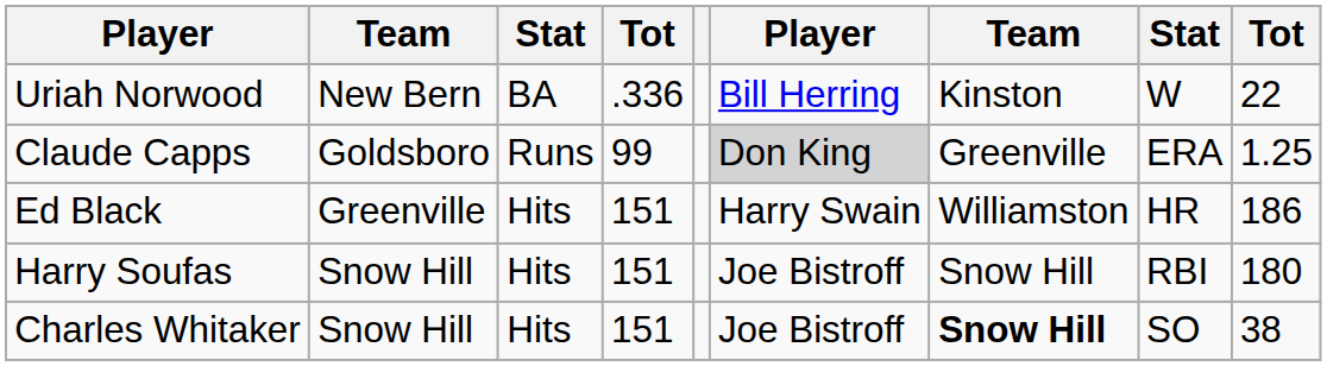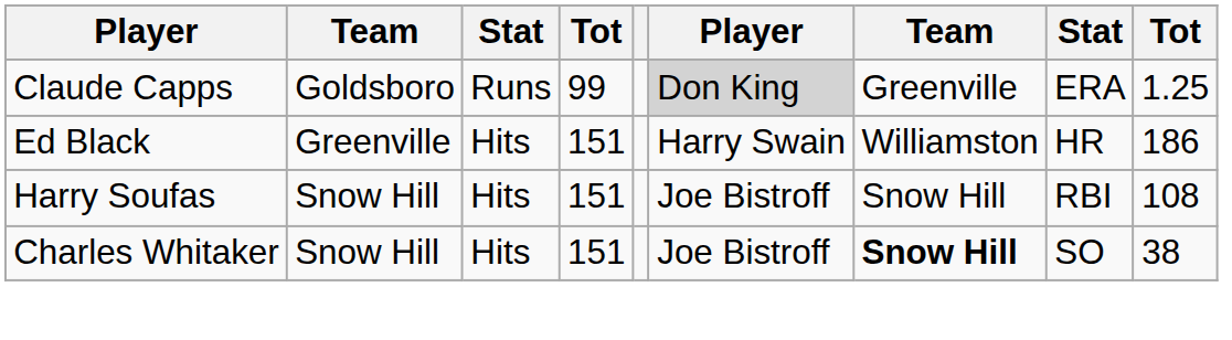- row: Uriah Norwood | New Bern | BA | .336 | Bill Herring | Kinston | W | 22
Harry Soufas | column 9: 180 -> 108
